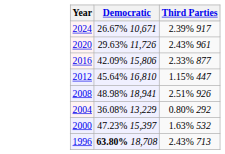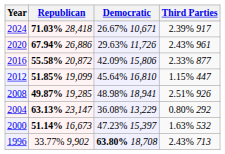+ column: Republican | 71.03% 28,418 | 67.94% 26,886 | 55.58% 20,872 | 51.85% 19,099 | 49.87% 19,285 | 63.13% 23,147 | 51.14% 16,673 | 33.77% 9,902
